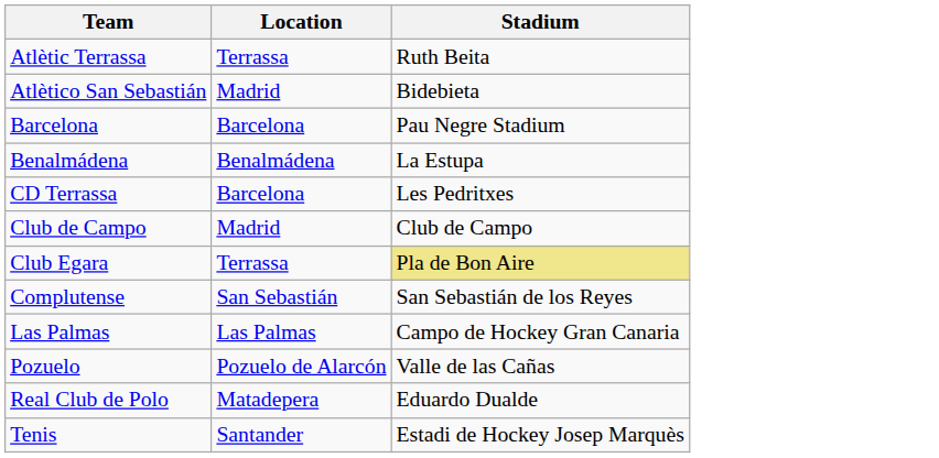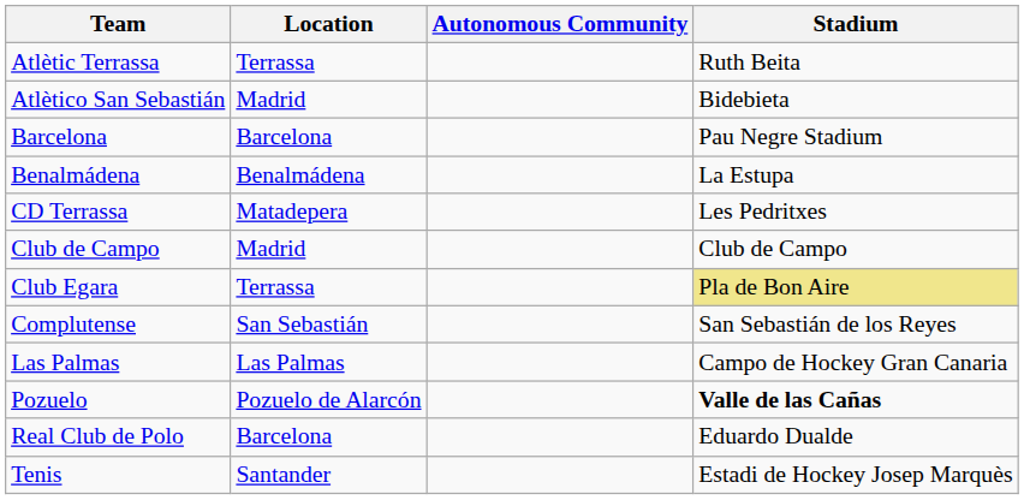+ column: Autonomous Community
CD Terrassa | Location: Barcelona -> Matadepera
Pozuelo | Stadium: normal -> bold
Real Club de Polo | Location: Matadepera -> Barcelona
